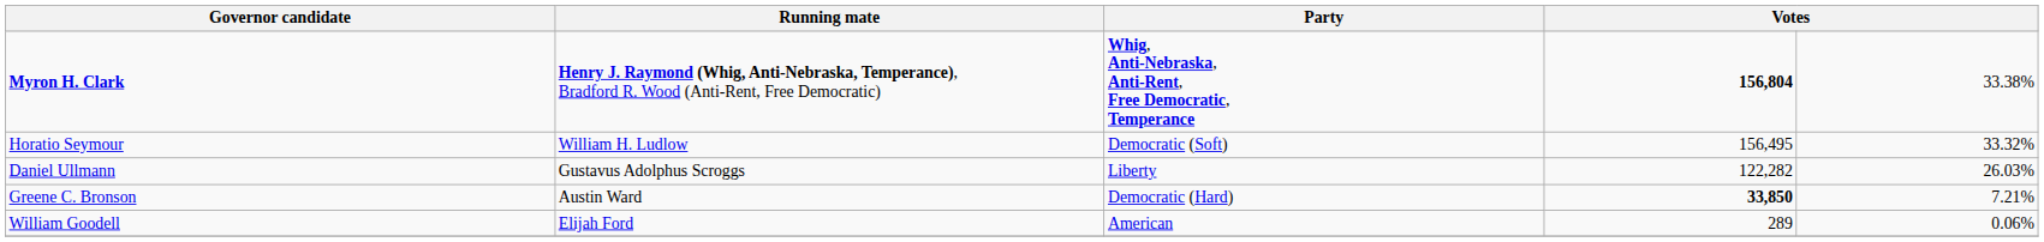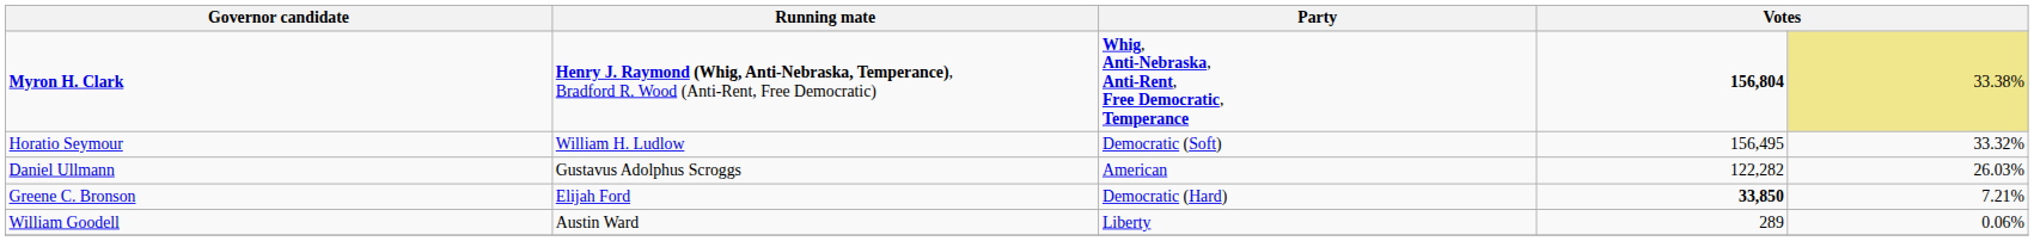Myron H. Clark | column 5: no background -> khaki background
Daniel Ullmann | Party: Liberty -> American
Greene C. Bronson | Running mate: Austin Ward -> Elijah Ford
William Goodell | Running mate: Elijah Ford -> Austin Ward
William Goodell | Party: American -> Liberty
